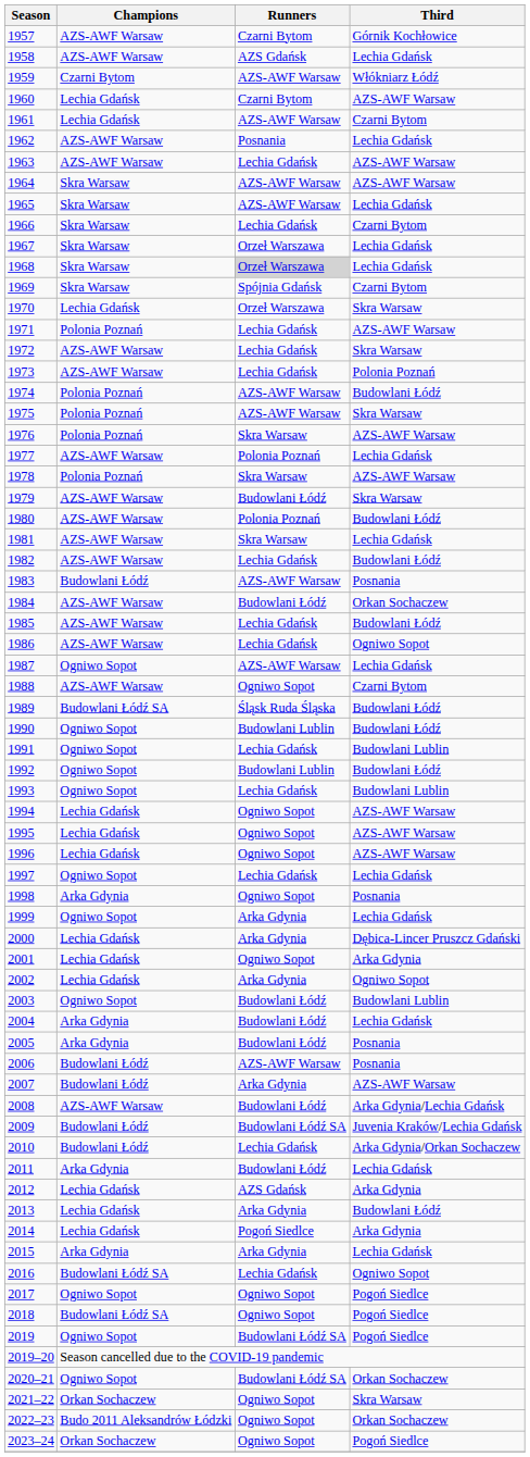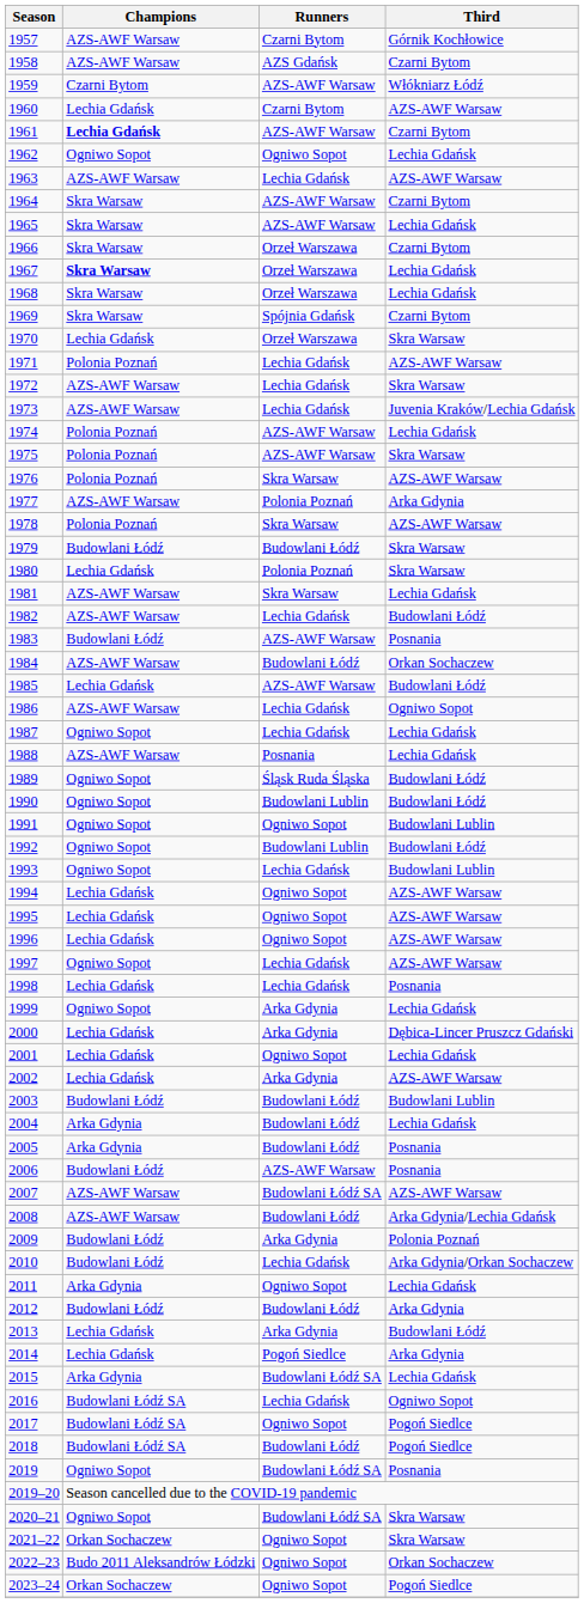1958 | Third: Lechia Gdańsk -> Czarni Bytom
1961 | Champions: normal -> bold
1962 | Champions: AZS-AWF Warsaw -> Ogniwo Sopot
1962 | Runners: Posnania -> Ogniwo Sopot
1964 | Third: AZS-AWF Warsaw -> Czarni Bytom
1966 | Runners: Lechia Gdańsk -> Orzeł Warszawa
1967 | Champions: normal -> bold
1968 | Runners: lightgrey background -> no background
1973 | Third: Polonia Poznań -> Juvenia Kraków/Lechia Gdańsk
1974 | Third: Budowlani Łódź -> Lechia Gdańsk
1977 | Third: Lechia Gdańsk -> Arka Gdynia
1979 | Champions: AZS-AWF Warsaw -> Budowlani Łódź
1980 | Champions: AZS-AWF Warsaw -> Lechia Gdańsk
1980 | Third: Budowlani Łódź -> Skra Warsaw
1985 | Champions: AZS-AWF Warsaw -> Lechia Gdańsk
1985 | Runners: Lechia Gdańsk -> AZS-AWF Warsaw
1987 | Runners: AZS-AWF Warsaw -> Lechia Gdańsk
1988 | Runners: Ogniwo Sopot -> Posnania
1988 | Third: Czarni Bytom -> Lechia Gdańsk
1989 | Champions: Budowlani Łódź SA -> Ogniwo Sopot
1991 | Runners: Lechia Gdańsk -> Ogniwo Sopot
1997 | Third: Lechia Gdańsk -> AZS-AWF Warsaw
1998 | Champions: Arka Gdynia -> Lechia Gdańsk
1998 | Runners: Ogniwo Sopot -> Lechia Gdańsk
2001 | Third: Arka Gdynia -> Lechia Gdańsk
2002 | Third: Ogniwo Sopot -> AZS-AWF Warsaw
2003 | Champions: Ogniwo Sopot -> Budowlani Łódź
2007 | Champions: Budowlani Łódź -> AZS-AWF Warsaw
2007 | Runners: Arka Gdynia -> Budowlani Łódź SA
2009 | Runners: Budowlani Łódź SA -> Arka Gdynia
2009 | Third: Juvenia Kraków/Lechia Gdańsk -> Polonia Poznań
2011 | Runners: Budowlani Łódź -> Ogniwo Sopot
2012 | Champions: Lechia Gdańsk -> Budowlani Łódź
2012 | Runners: AZS Gdańsk -> Budowlani Łódź
2015 | Runners: Arka Gdynia -> Budowlani Łódź SA
2017 | Champions: Ogniwo Sopot -> Budowlani Łódź SA
2018 | Runners: Ogniwo Sopot -> Budowlani Łódź
2019 | Third: Pogoń Siedlce -> Posnania
2020–21 | Third: Orkan Sochaczew -> Skra Warsaw
